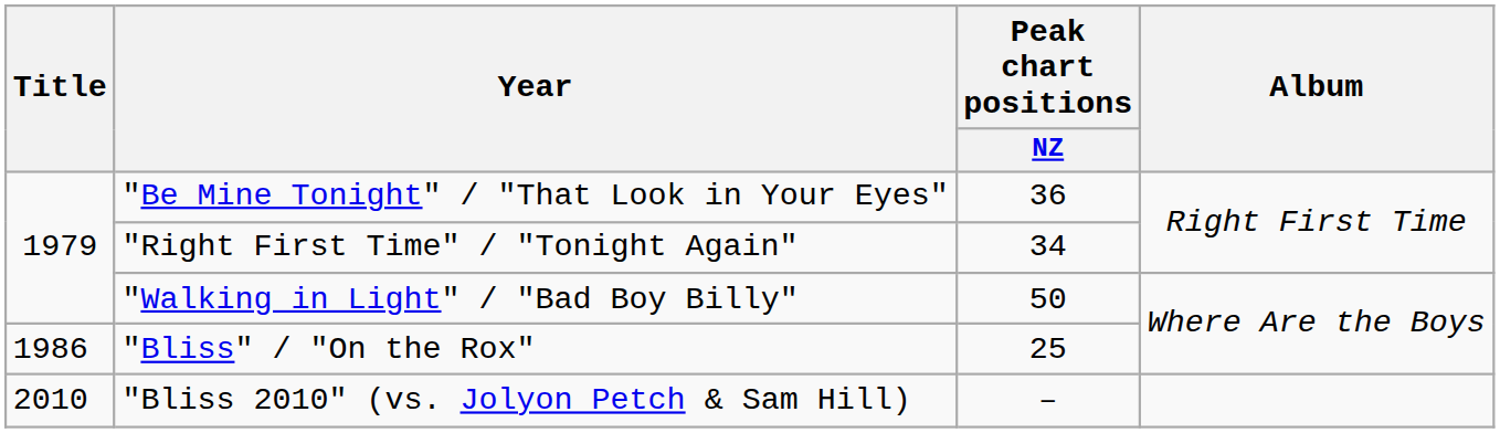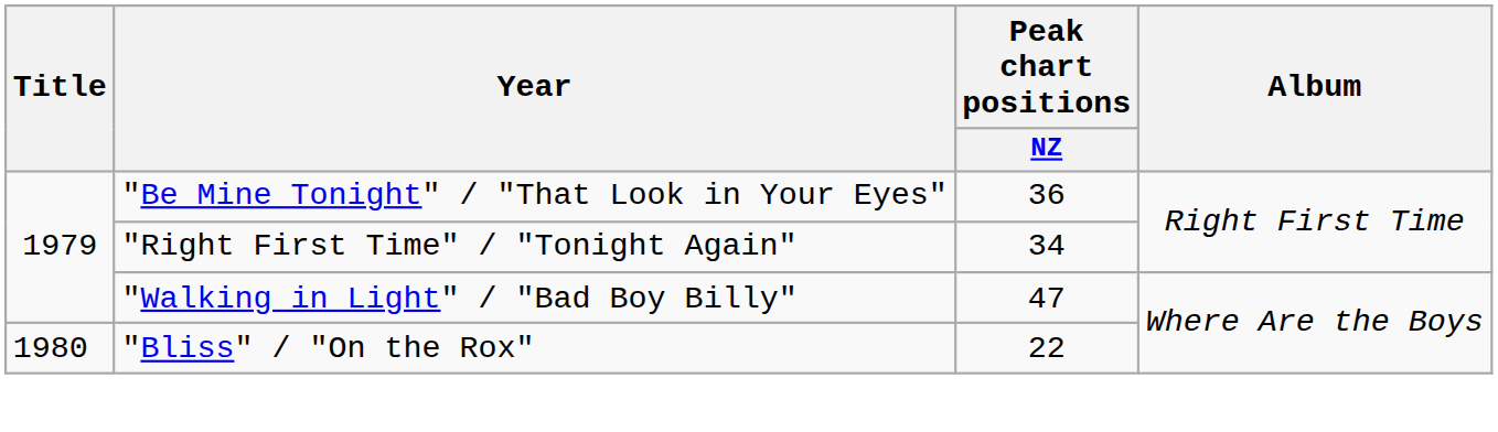"Walking in Light" / "Bad Boy Billy" | Peak chart positions / NZ: 50 -> 47
"Bliss" / "On the Rox" | Title: 1986 -> 1980
"Bliss" / "On the Rox" | Peak chart positions / NZ: 25 -> 22
- row: 2010 | "Bliss 2010" (vs. Jolyon Petch & Sam Hill) | –
